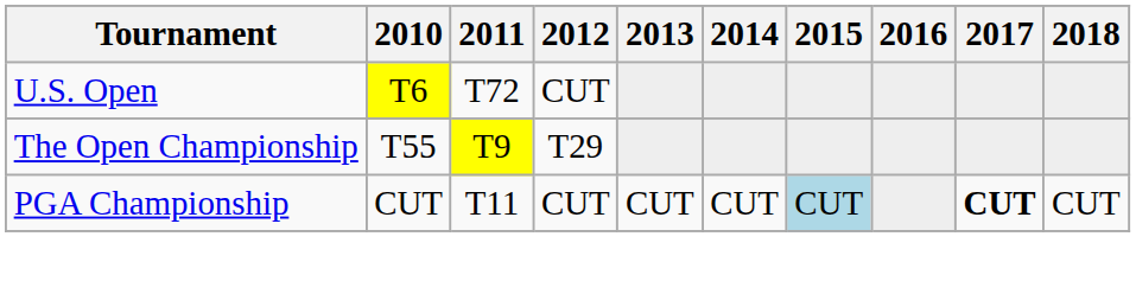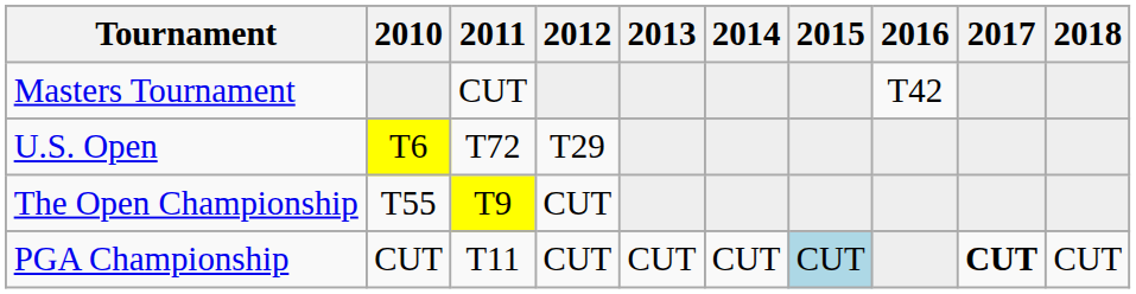+ row: Masters Tournament | CUT | T42
U.S. Open | 2012: CUT -> T29
The Open Championship | 2012: T29 -> CUT
